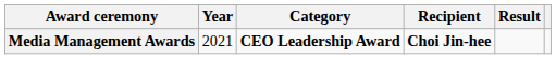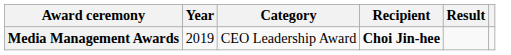Media Management Awards | Year: 2021 -> 2019
Media Management Awards | Category: bold -> normal
